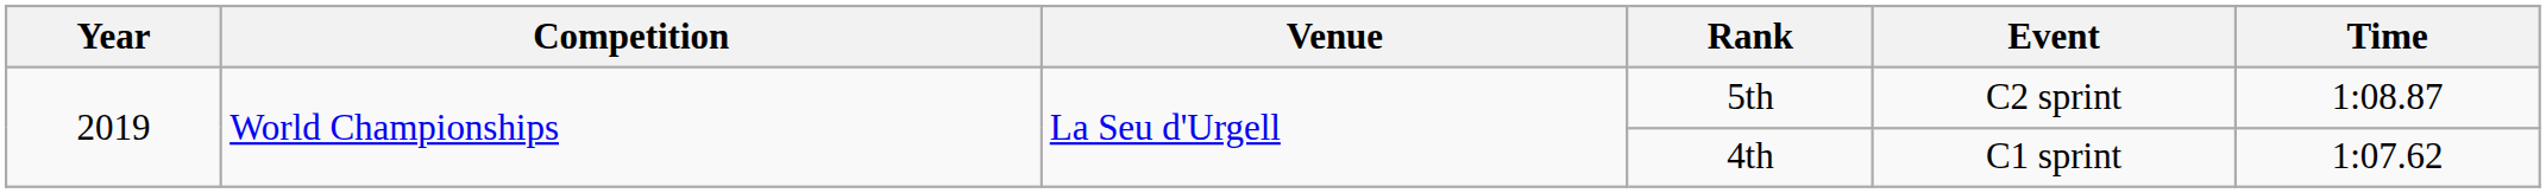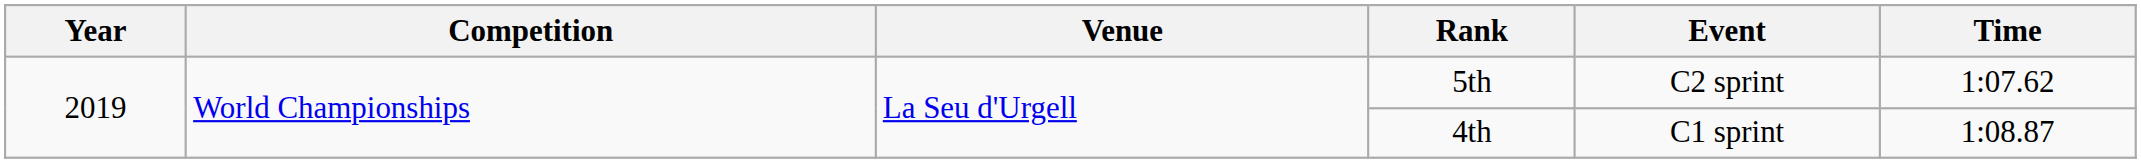5th | Time: 1:08.87 -> 1:07.62
4th | Time: 1:07.62 -> 1:08.87
